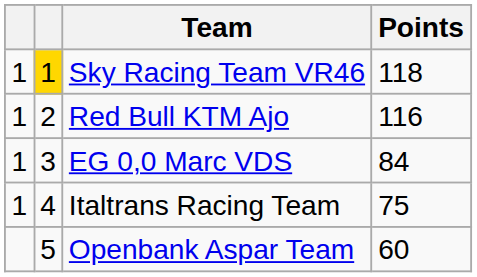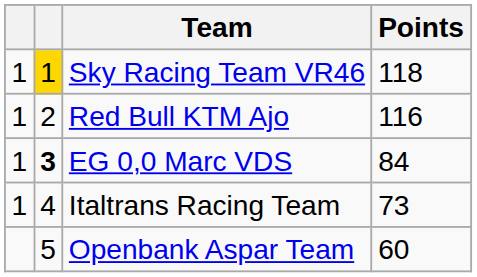EG 0,0 Marc VDS | column 2: normal -> bold
Italtrans Racing Team | Points: 75 -> 73
